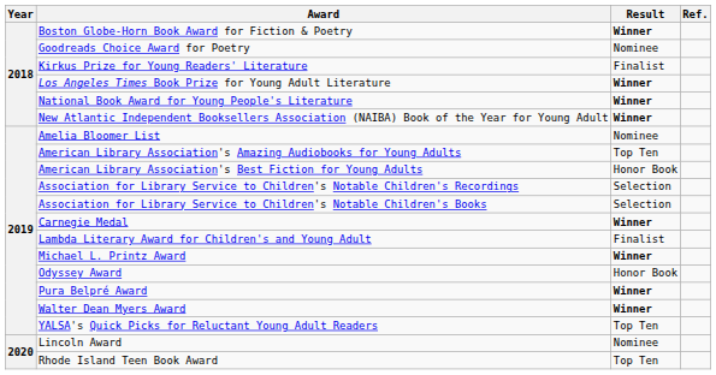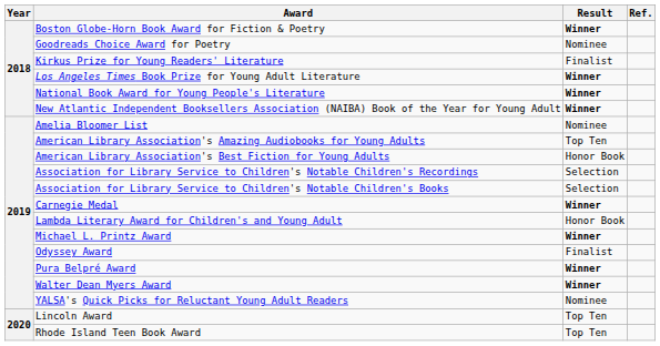Lambda Literary Award for Children's and Young Adult | Result: Finalist -> Honor Book
Odyssey Award | Result: Honor Book -> Finalist
YALSA's Quick Picks for Reluctant Young Adult Readers | Result: Top Ten -> Nominee
Lincoln Award | Result: Nominee -> Top Ten
